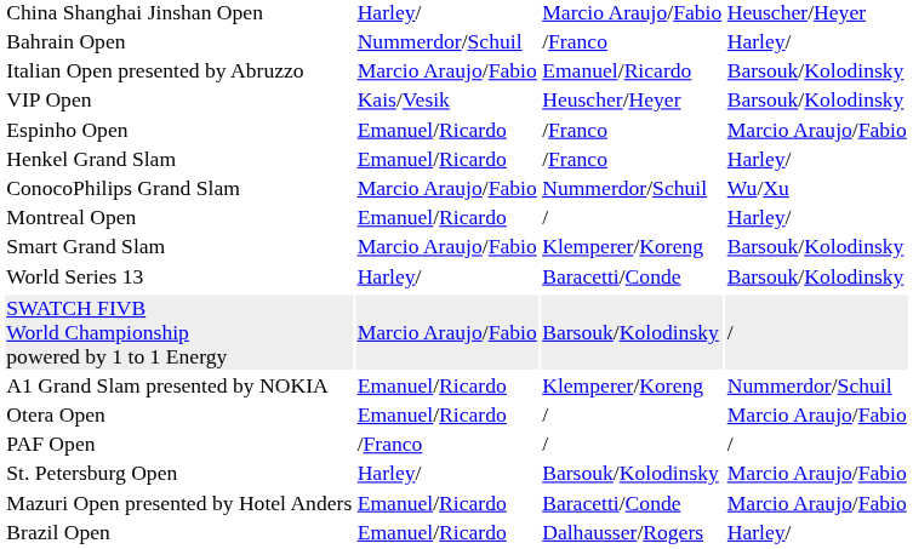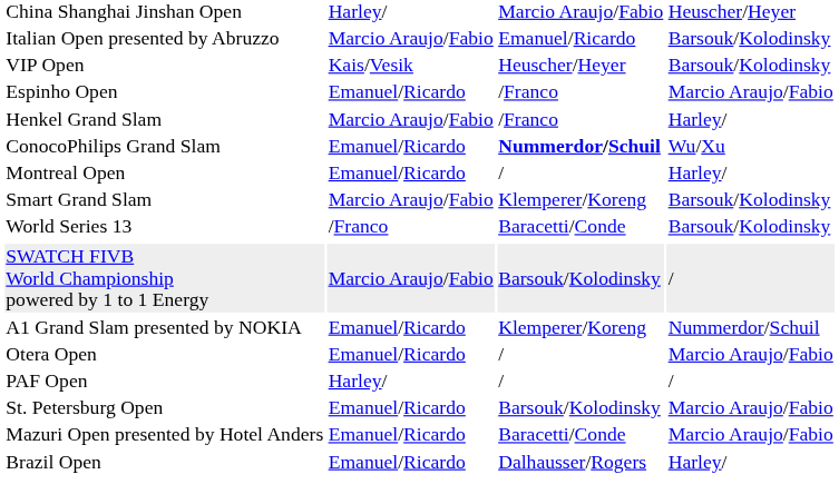- row: Bahrain Open | Nummerdor/Schuil | /Franco | Harley/
Henkel Grand Slam | column 2: Emanuel/Ricardo -> Marcio Araujo/Fabio
ConocoPhilips Grand Slam | column 2: Marcio Araujo/Fabio -> Emanuel/Ricardo
ConocoPhilips Grand Slam | column 3: normal -> bold
World Series 13 | column 2: Harley/ -> /Franco
PAF Open | column 2: /Franco -> Harley/
St. Petersburg Open | column 2: Harley/ -> Emanuel/Ricardo
